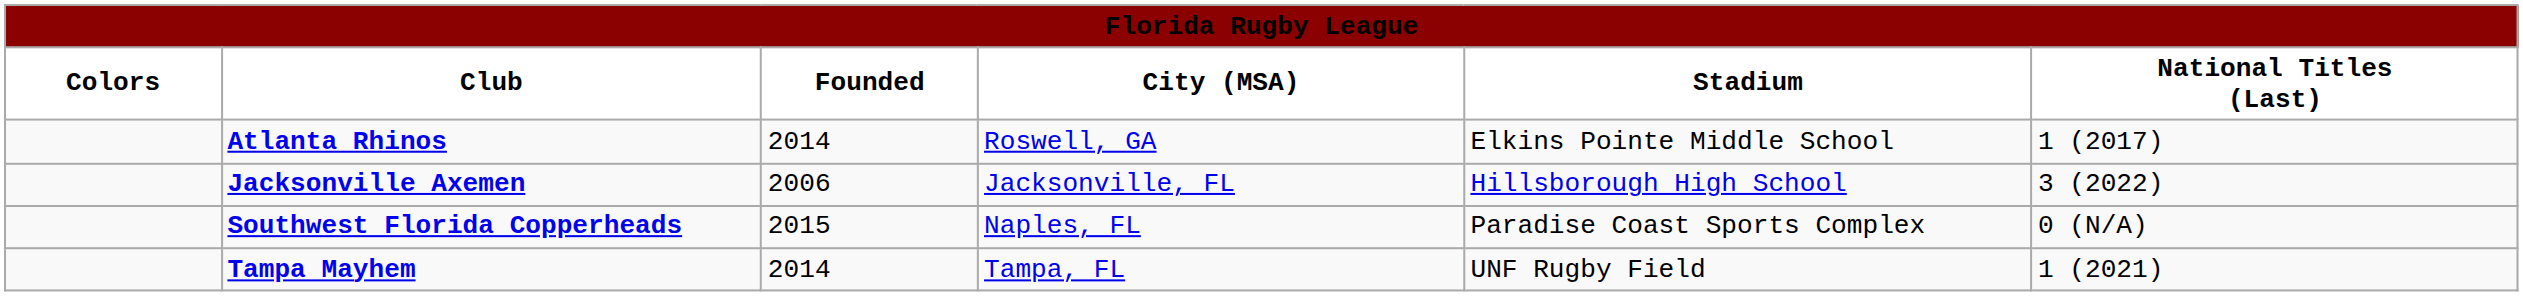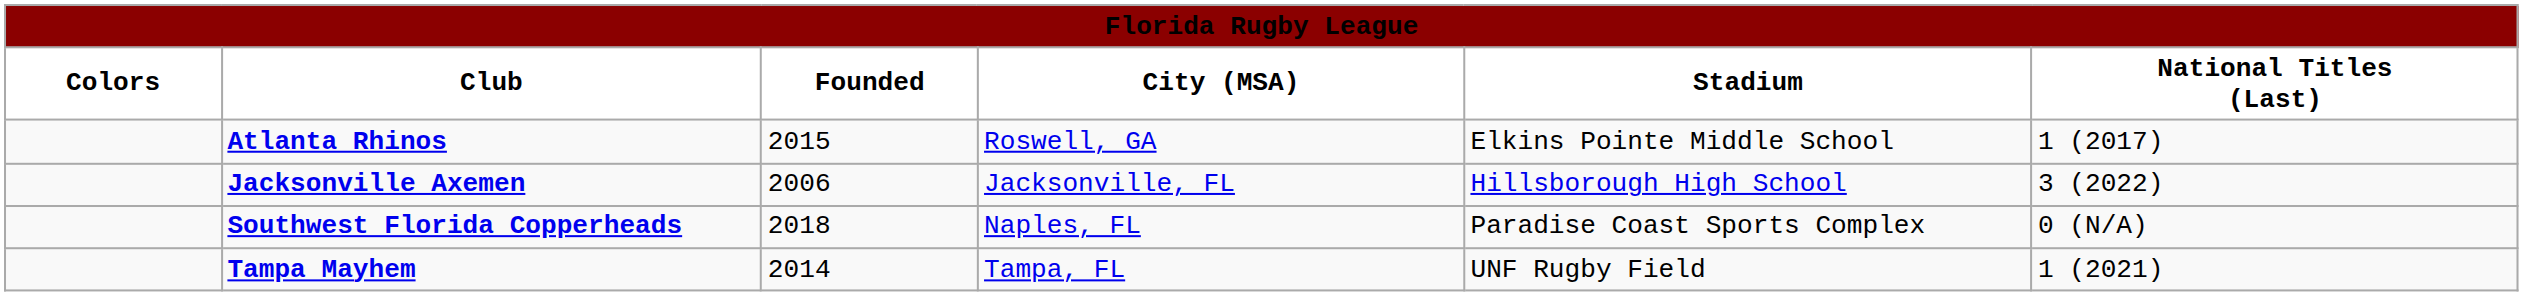Atlanta Rhinos | Founded: 2014 -> 2015
Southwest Florida Copperheads | Founded: 2015 -> 2018
